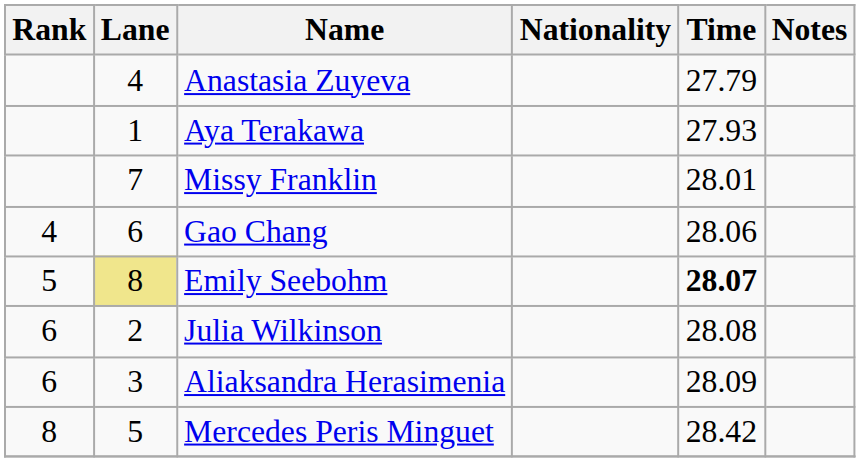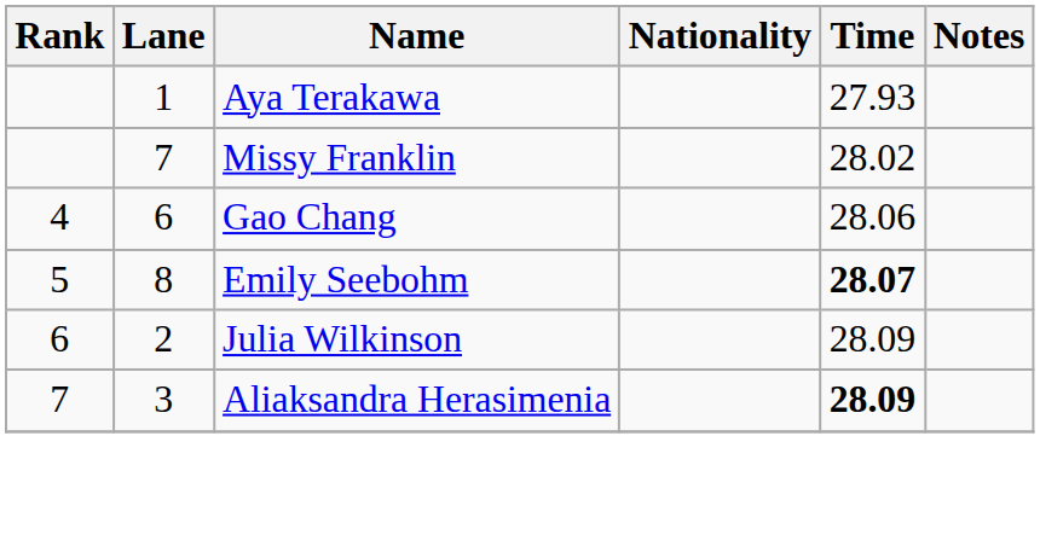- row: 4 | Anastasia Zuyeva | 27.79
Missy Franklin | Time: 28.01 -> 28.02
Emily Seebohm | Lane: khaki background -> no background
Julia Wilkinson | Time: 28.08 -> 28.09
Aliaksandra Herasimenia | Rank: 6 -> 7
Aliaksandra Herasimenia | Time: normal -> bold
- row: 8 | 5 | Mercedes Peris Minguet | 28.42
